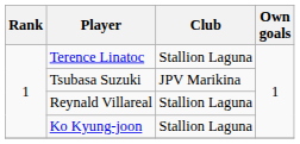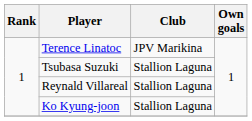Terence Linatoc | Club: Stallion Laguna -> JPV Marikina
Tsubasa Suzuki | Club: JPV Marikina -> Stallion Laguna
